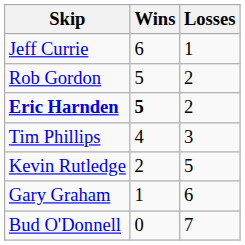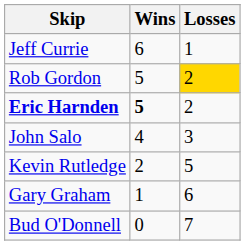Rob Gordon | Losses: no background -> gold background
- row: Tim Phillips | 4 | 3
+ row: John Salo | 4 | 3
